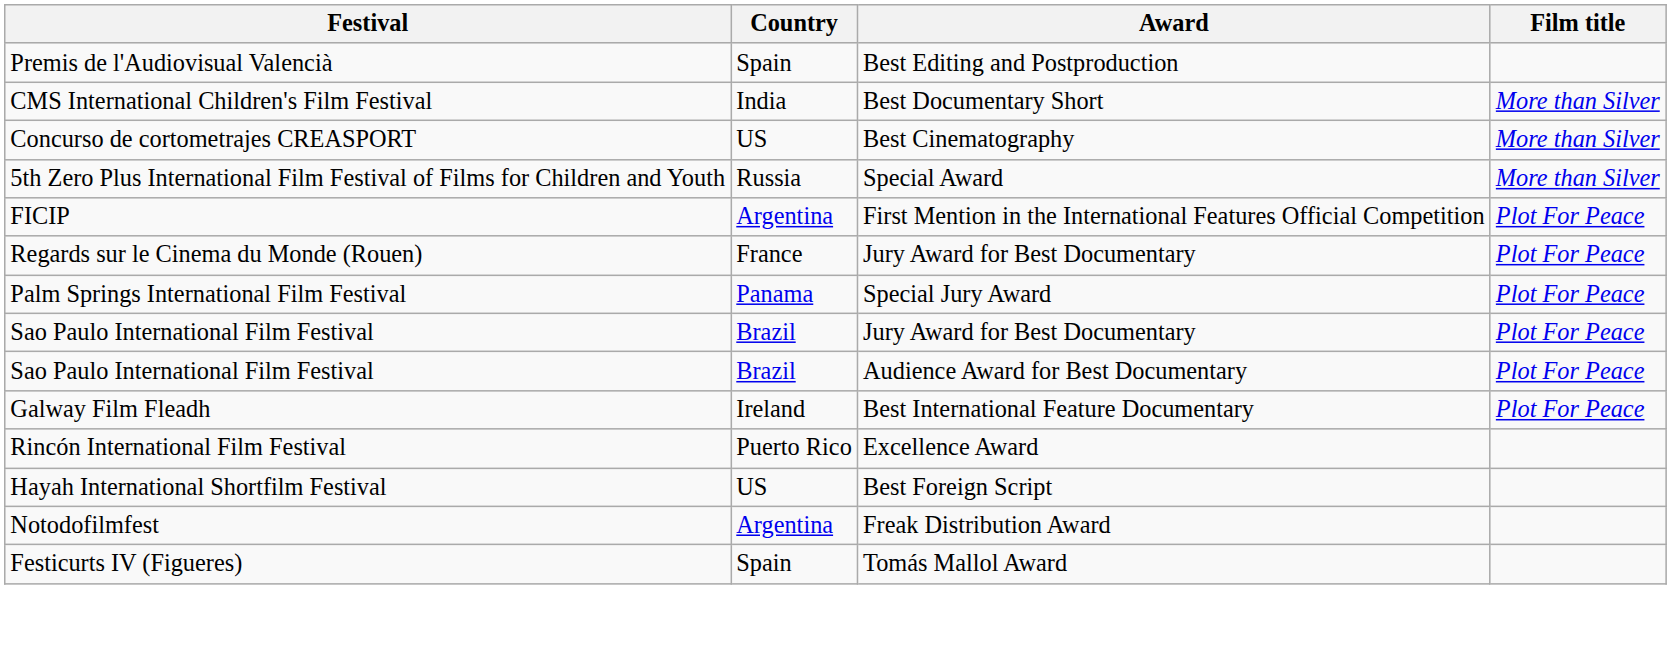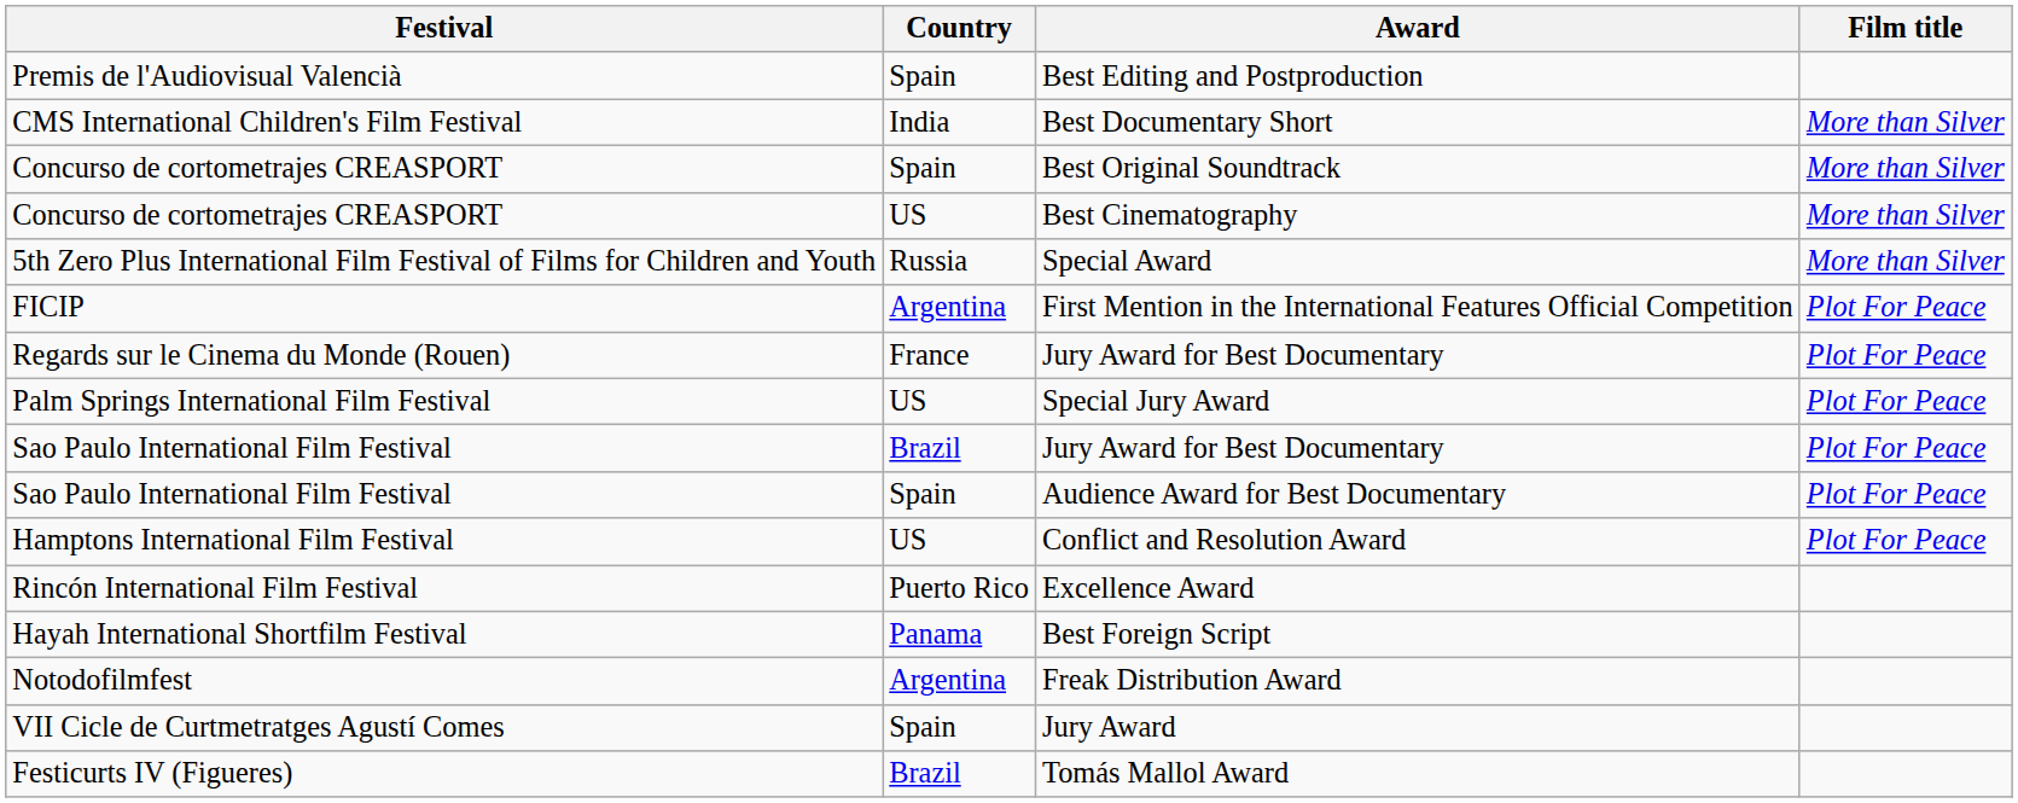+ row: Concurso de cortometrajes CREASPORT | Spain | Best Original Soundtrack | More than Silver
Special Jury Award | Country: Panama -> US
Audience Award for Best Documentary | Country: Brazil -> Spain
+ row: Hamptons International Film Festival | US | Conflict and Resolution Award | Plot For Peace
- row: Galway Film Fleadh | Ireland | Best International Feature Documentary | Plot For Peace
Best Foreign Script | Country: US -> Panama
+ row: VII Cicle de Curtmetratges Agustí Comes | Spain | Jury Award
Tomás Mallol Award | Country: Spain -> Brazil
